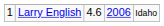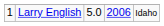Larry English | column 3: 4.6 -> 5.0
